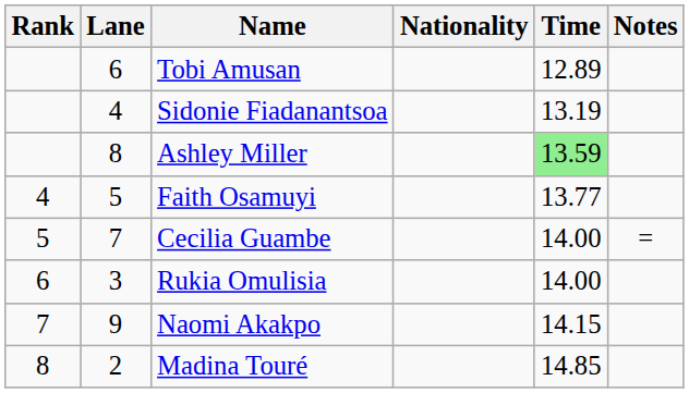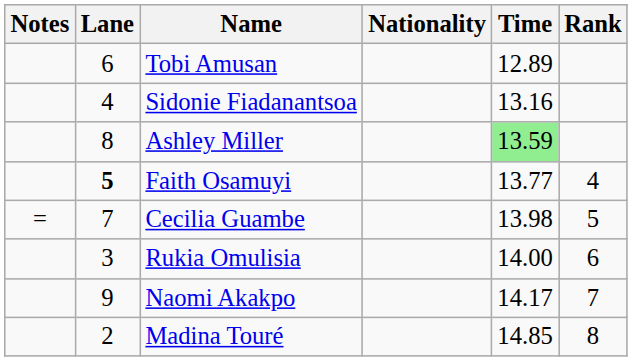columns swapped: Rank <-> Notes
Sidonie Fiadanantsoa | Time: 13.19 -> 13.16
Faith Osamuyi | Lane: normal -> bold
Cecilia Guambe | Time: 14.00 -> 13.98
Naomi Akakpo | Time: 14.15 -> 14.17
